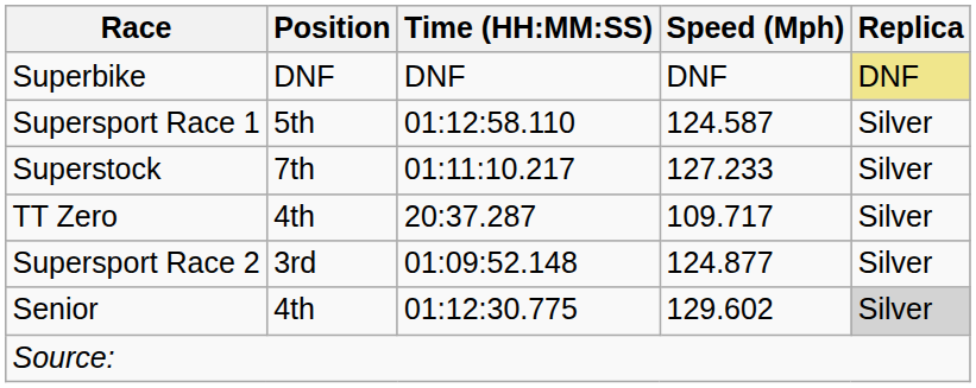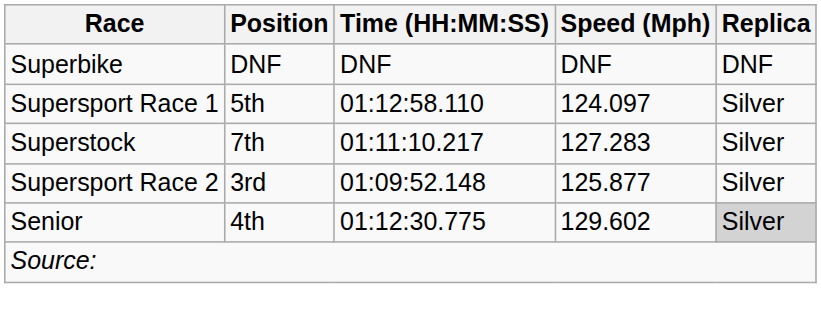Superbike | Replica: khaki background -> no background
Supersport Race 1 | Speed (Mph): 124.587 -> 124.097
Superstock | Speed (Mph): 127.233 -> 127.283
- row: TT Zero | 4th | 20:37.287 | 109.717 | Silver
Supersport Race 2 | Speed (Mph): 124.877 -> 125.877
